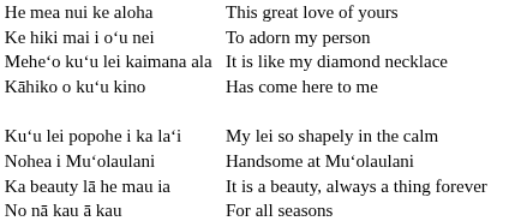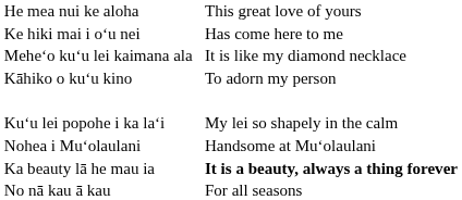Ke hiki mai i oʻu nei | column 3: To adorn my person -> Has come here to me
Kāhiko o kuʻu kino | column 3: Has come here to me -> To adorn my person
Ka beauty lā he mau ia | column 3: normal -> bold
